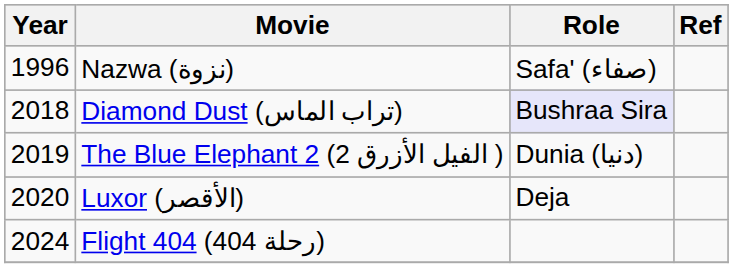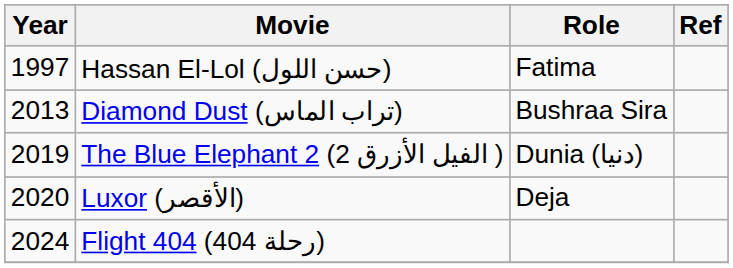- row: 1996 | Nazwa (نزوة) | Safa' (صفاء)
+ row: 1997 | Hassan El-Lol (حسن اللول) | Fatima
Diamond Dust (تراب الماس) | Year: 2018 -> 2013
Diamond Dust (تراب الماس) | Role: lavender background -> no background
